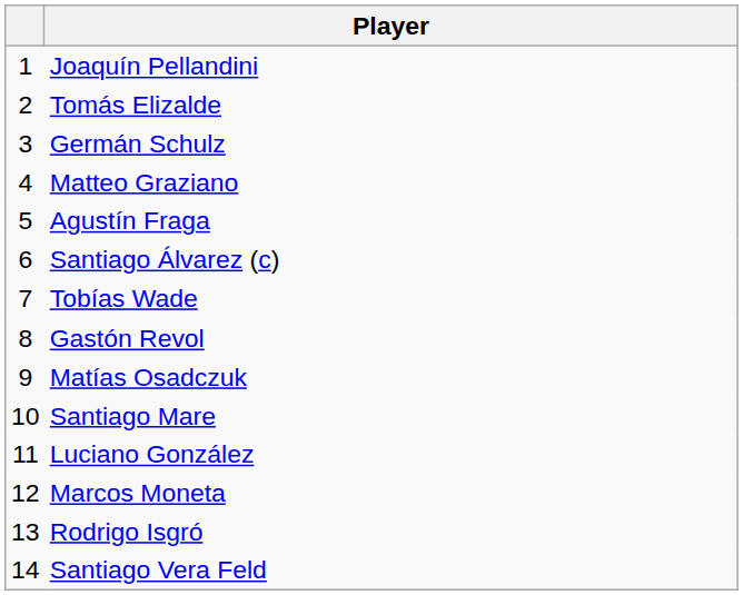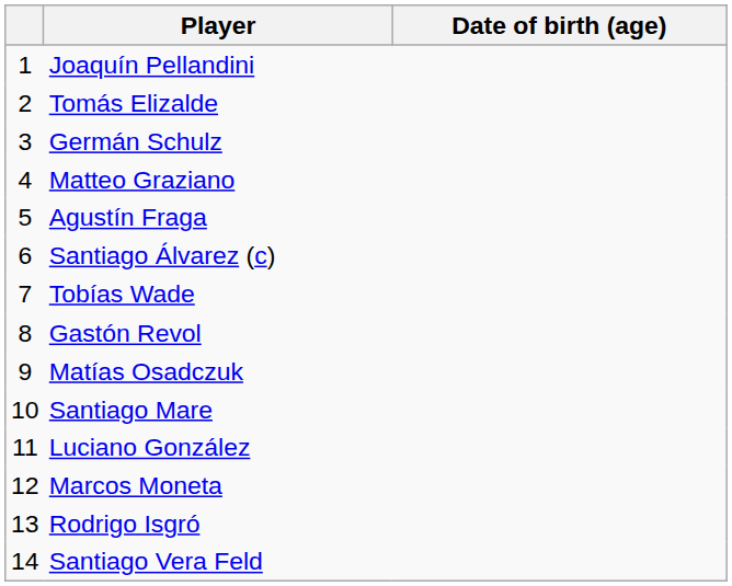+ column: Date of birth (age)
